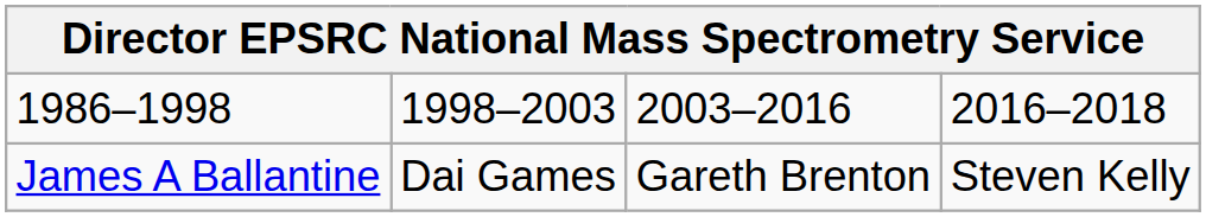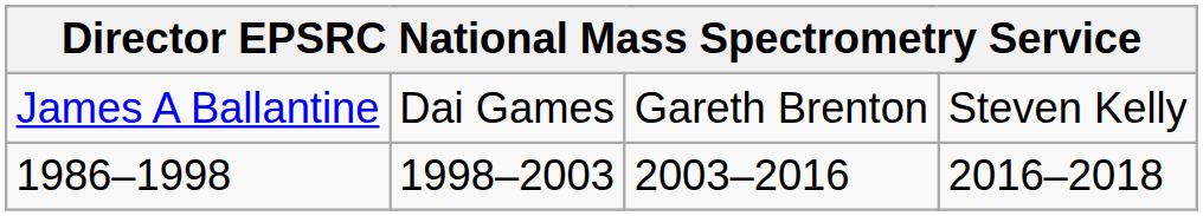rows swapped: 1986–1998 <-> James A Ballantine
